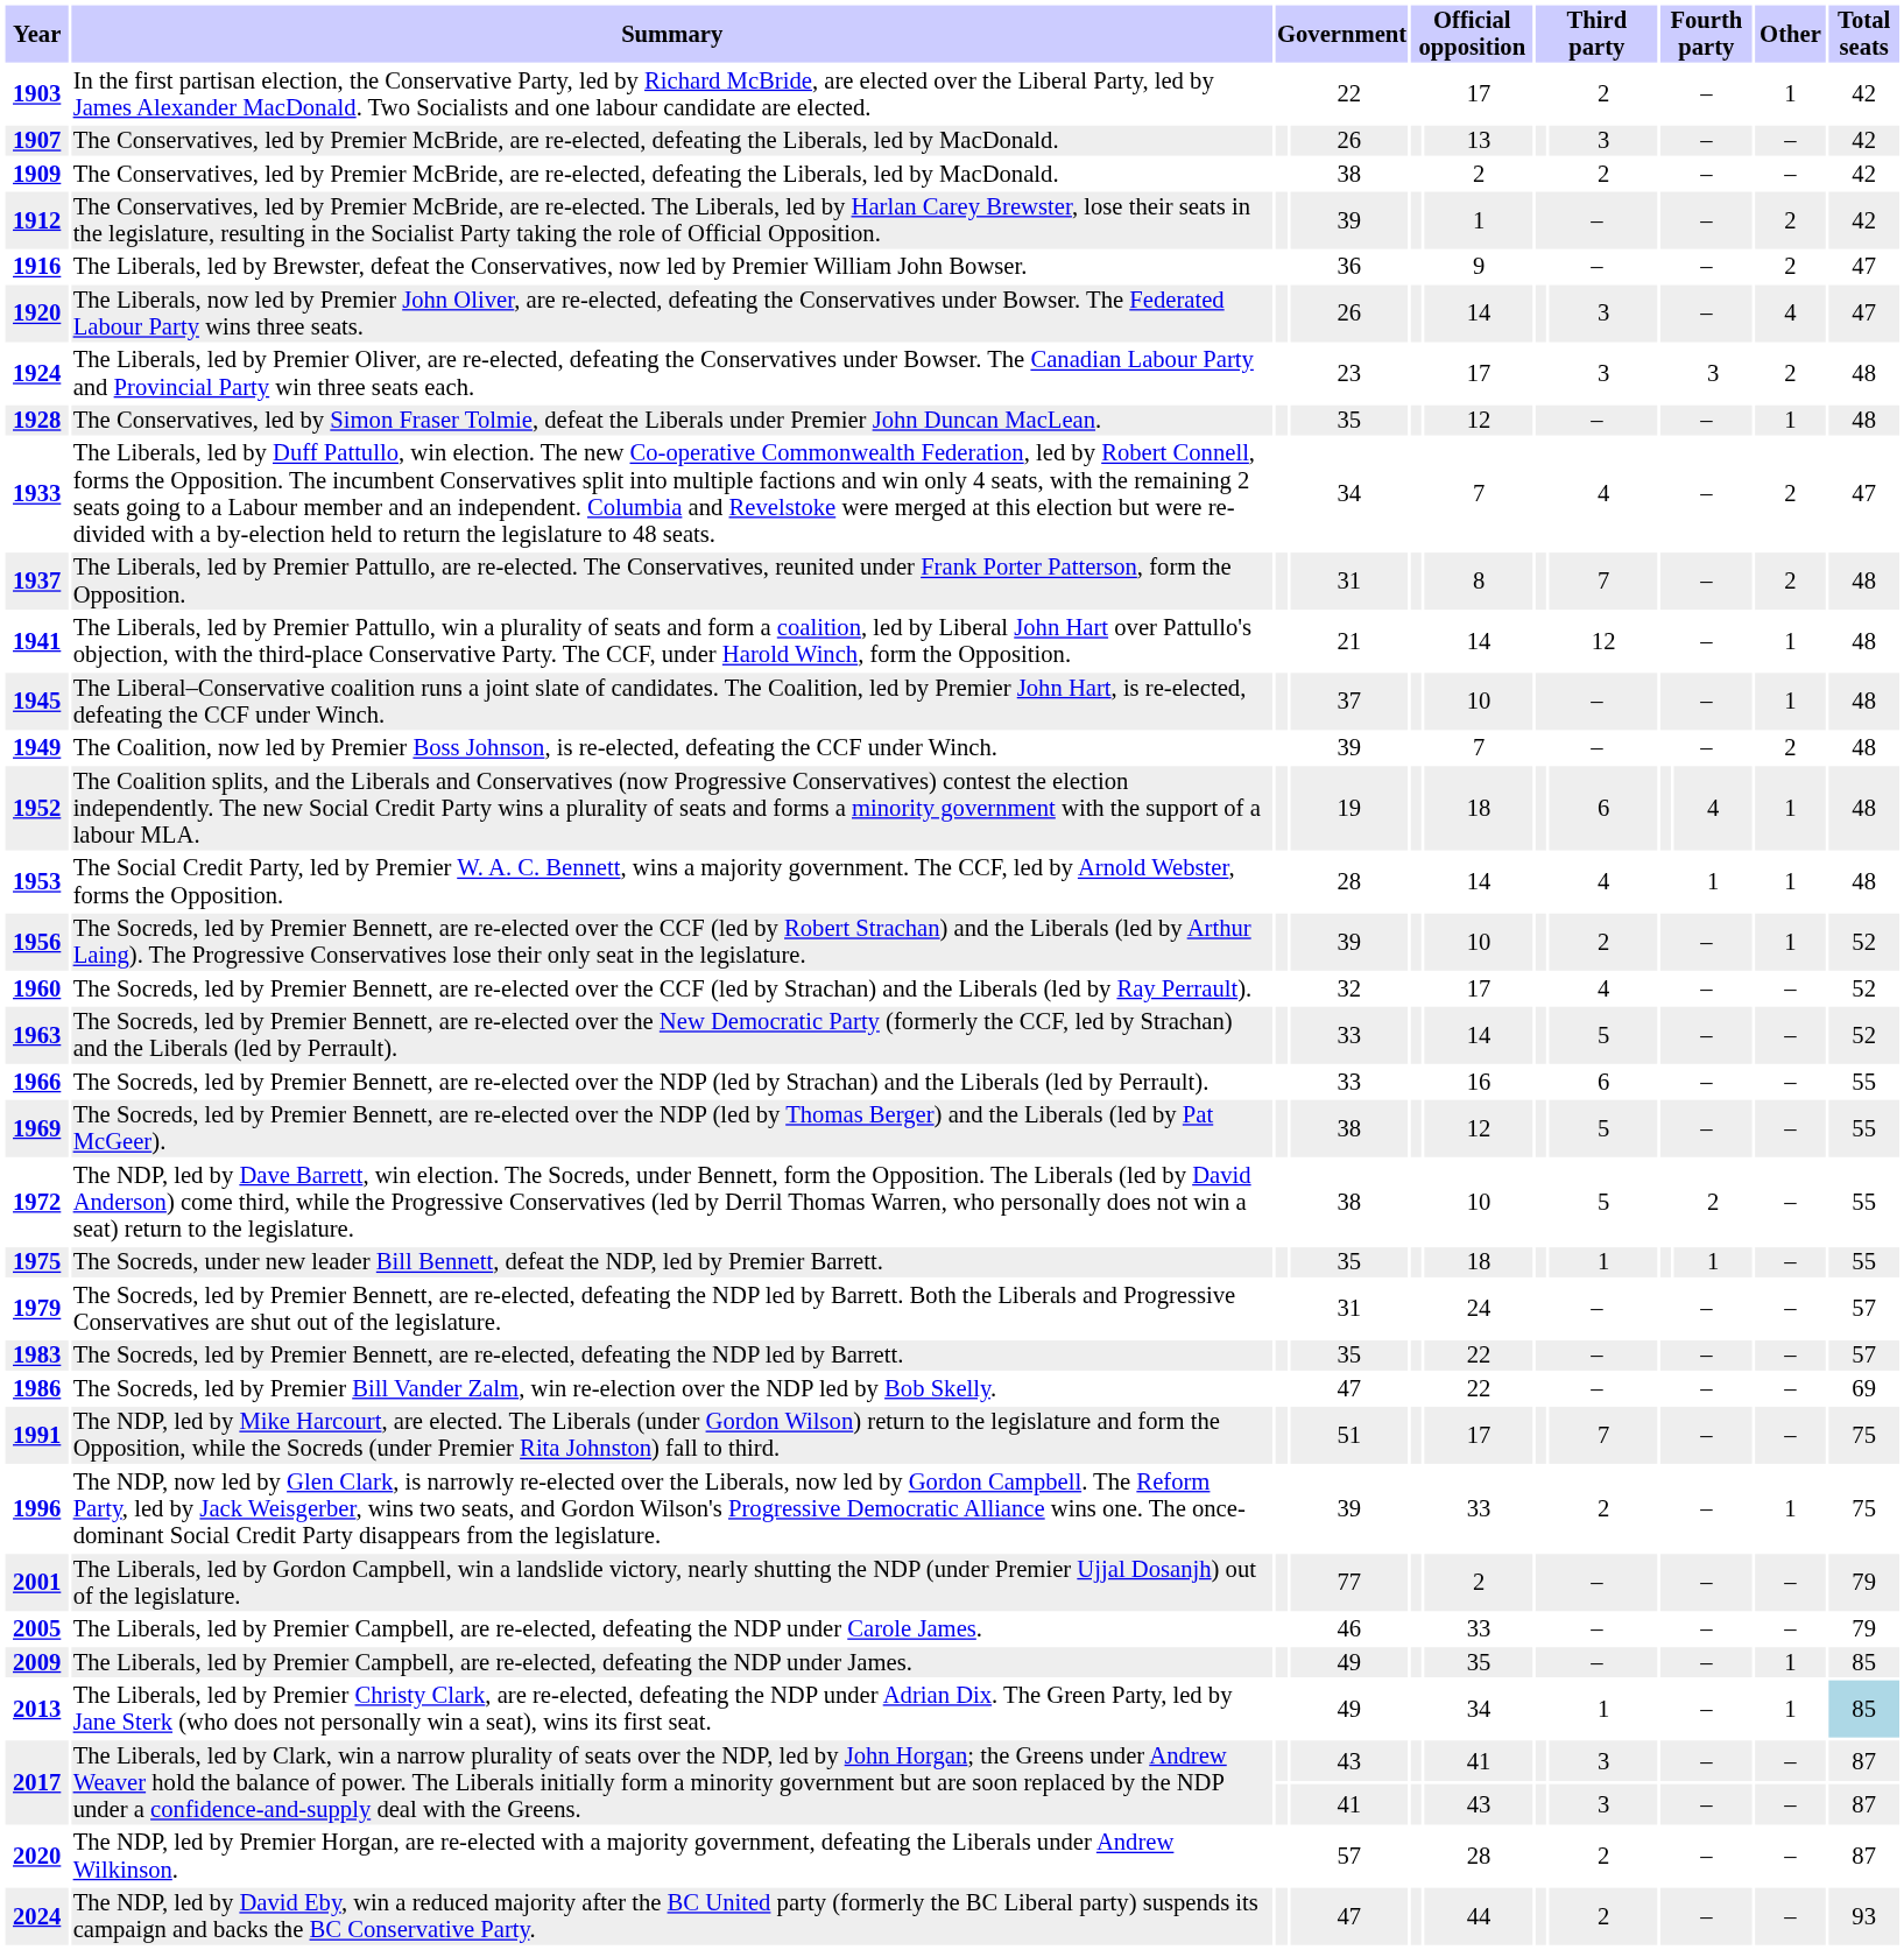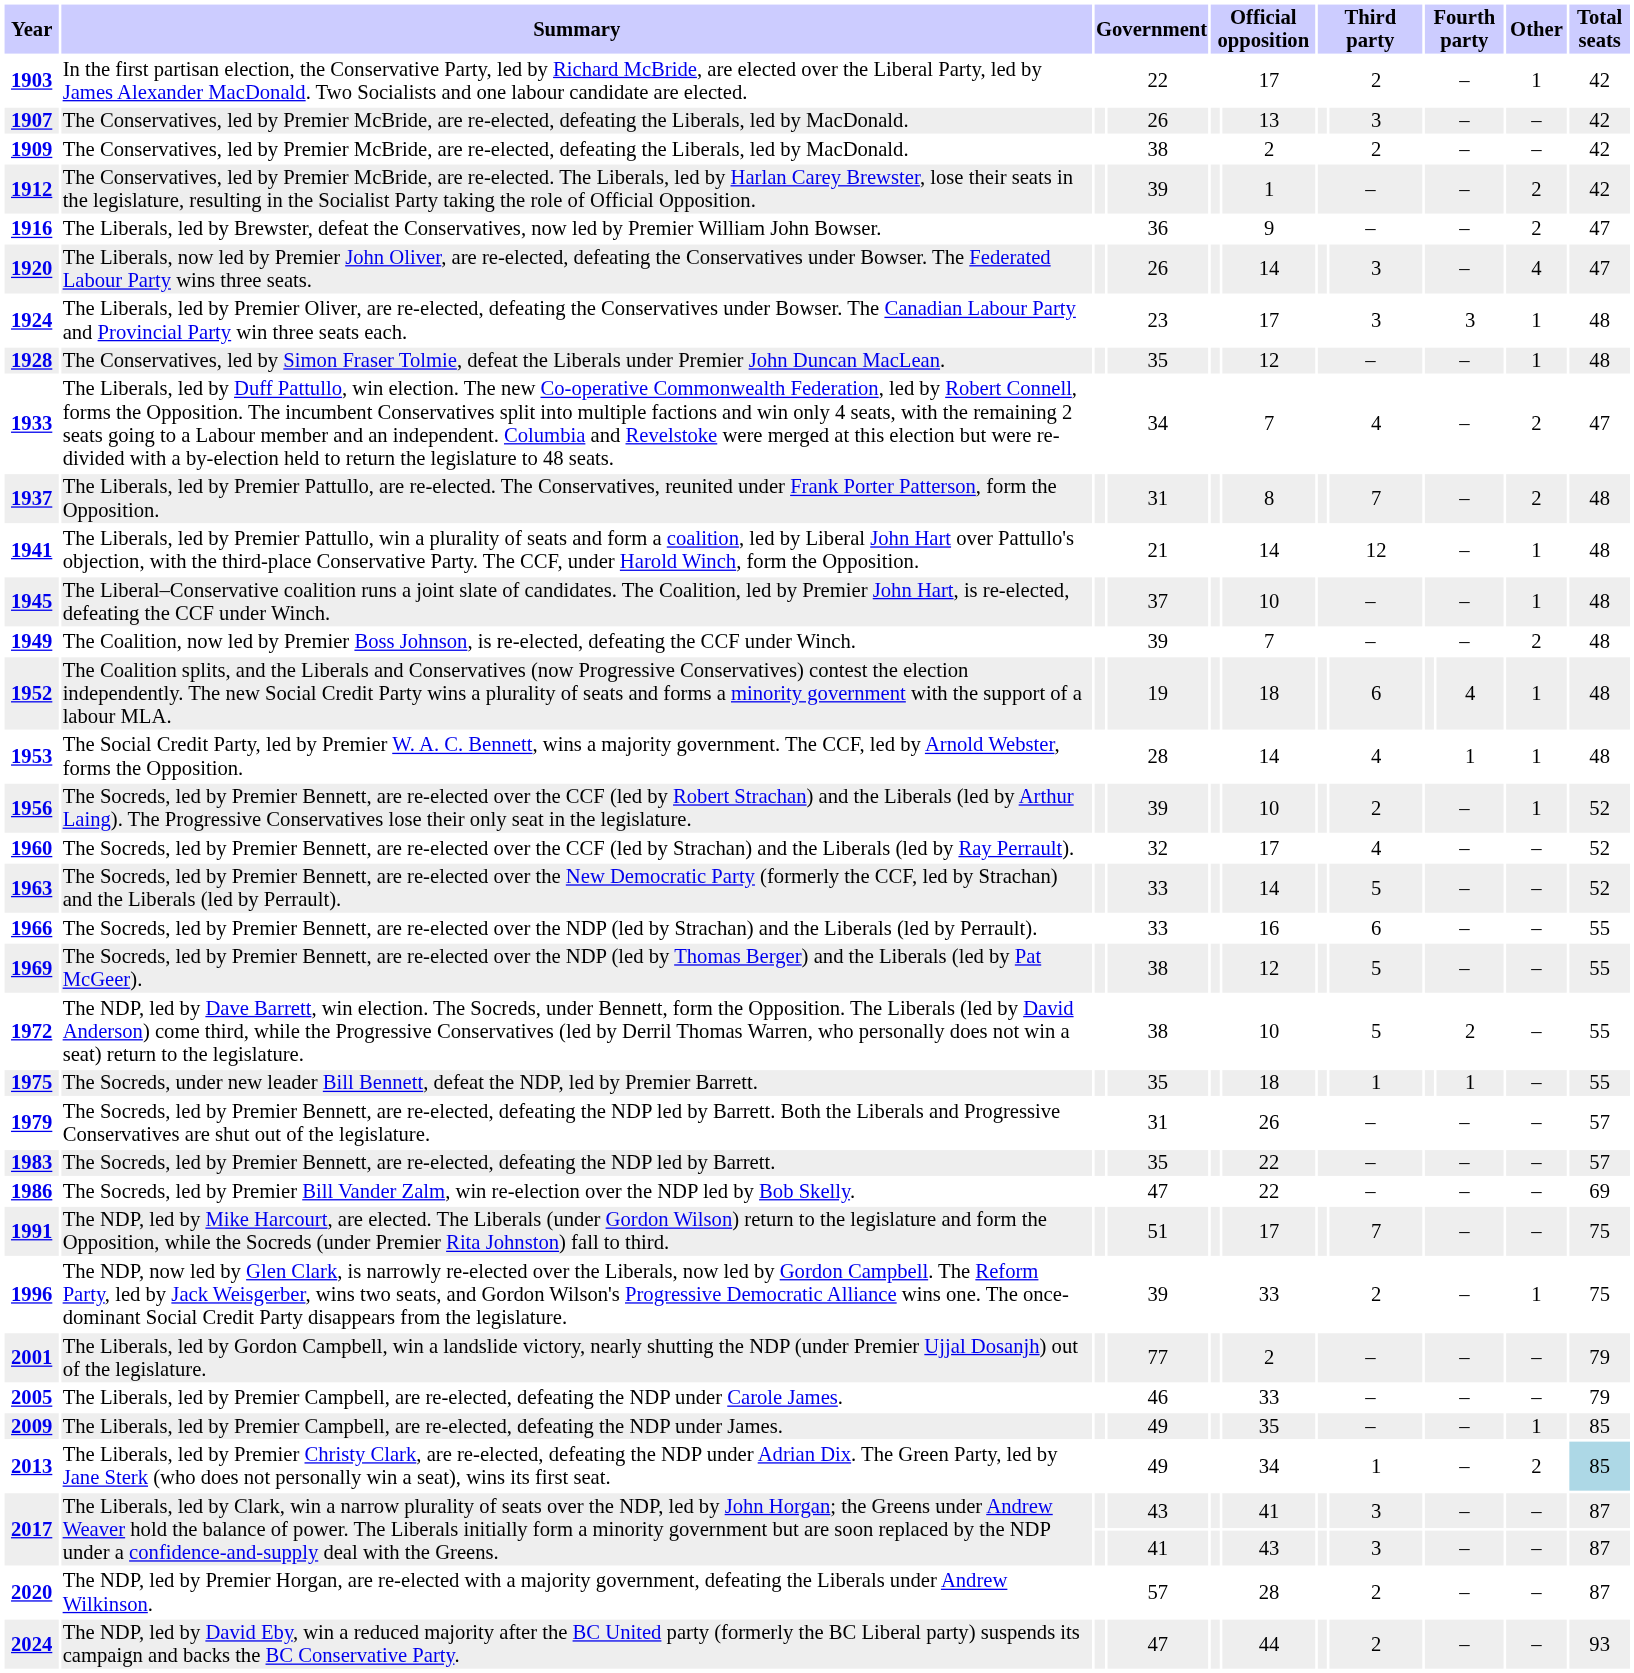1924 | Other: 2 -> 1
1979 | column 6: 24 -> 26
2013 | Other: 1 -> 2
